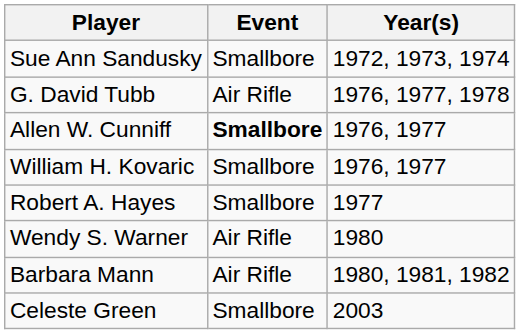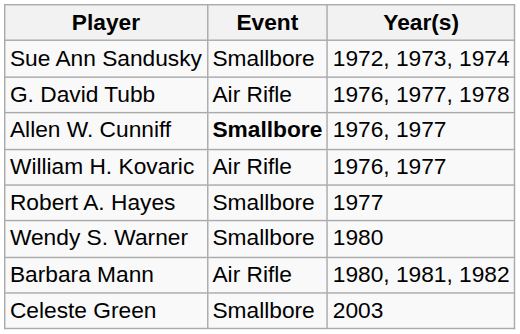William H. Kovaric | Event: Smallbore -> Air Rifle
Wendy S. Warner | Event: Air Rifle -> Smallbore
